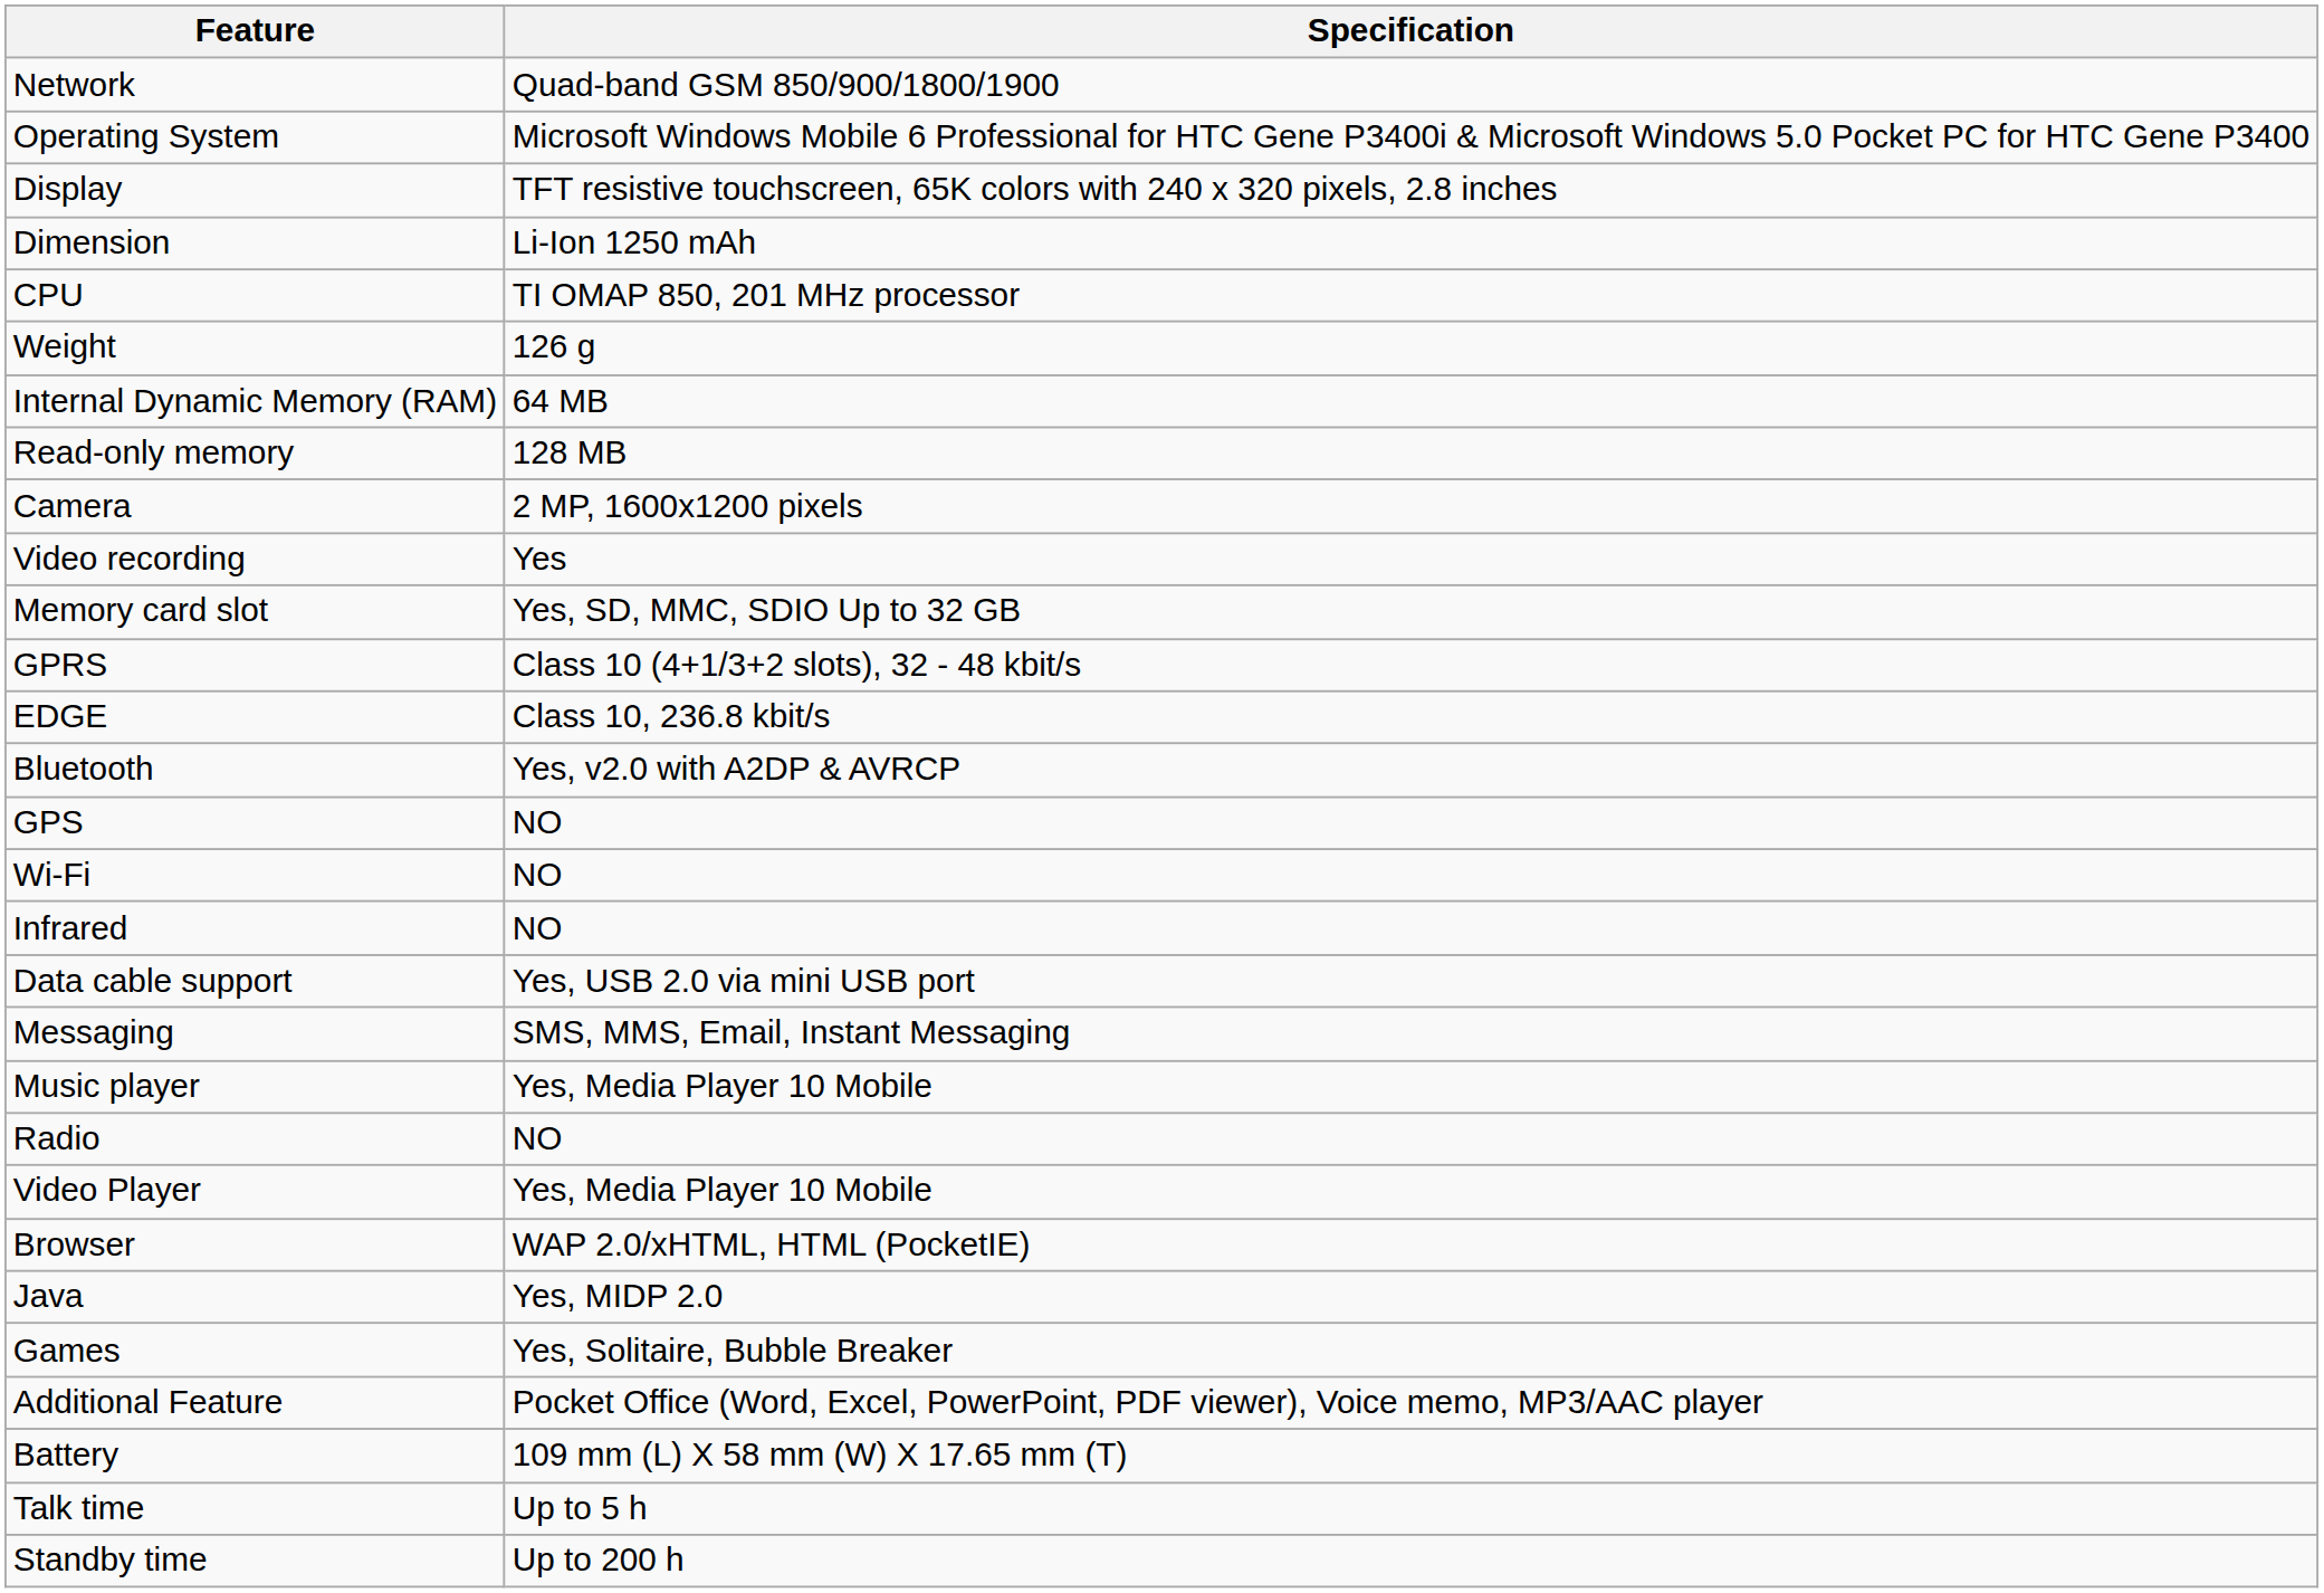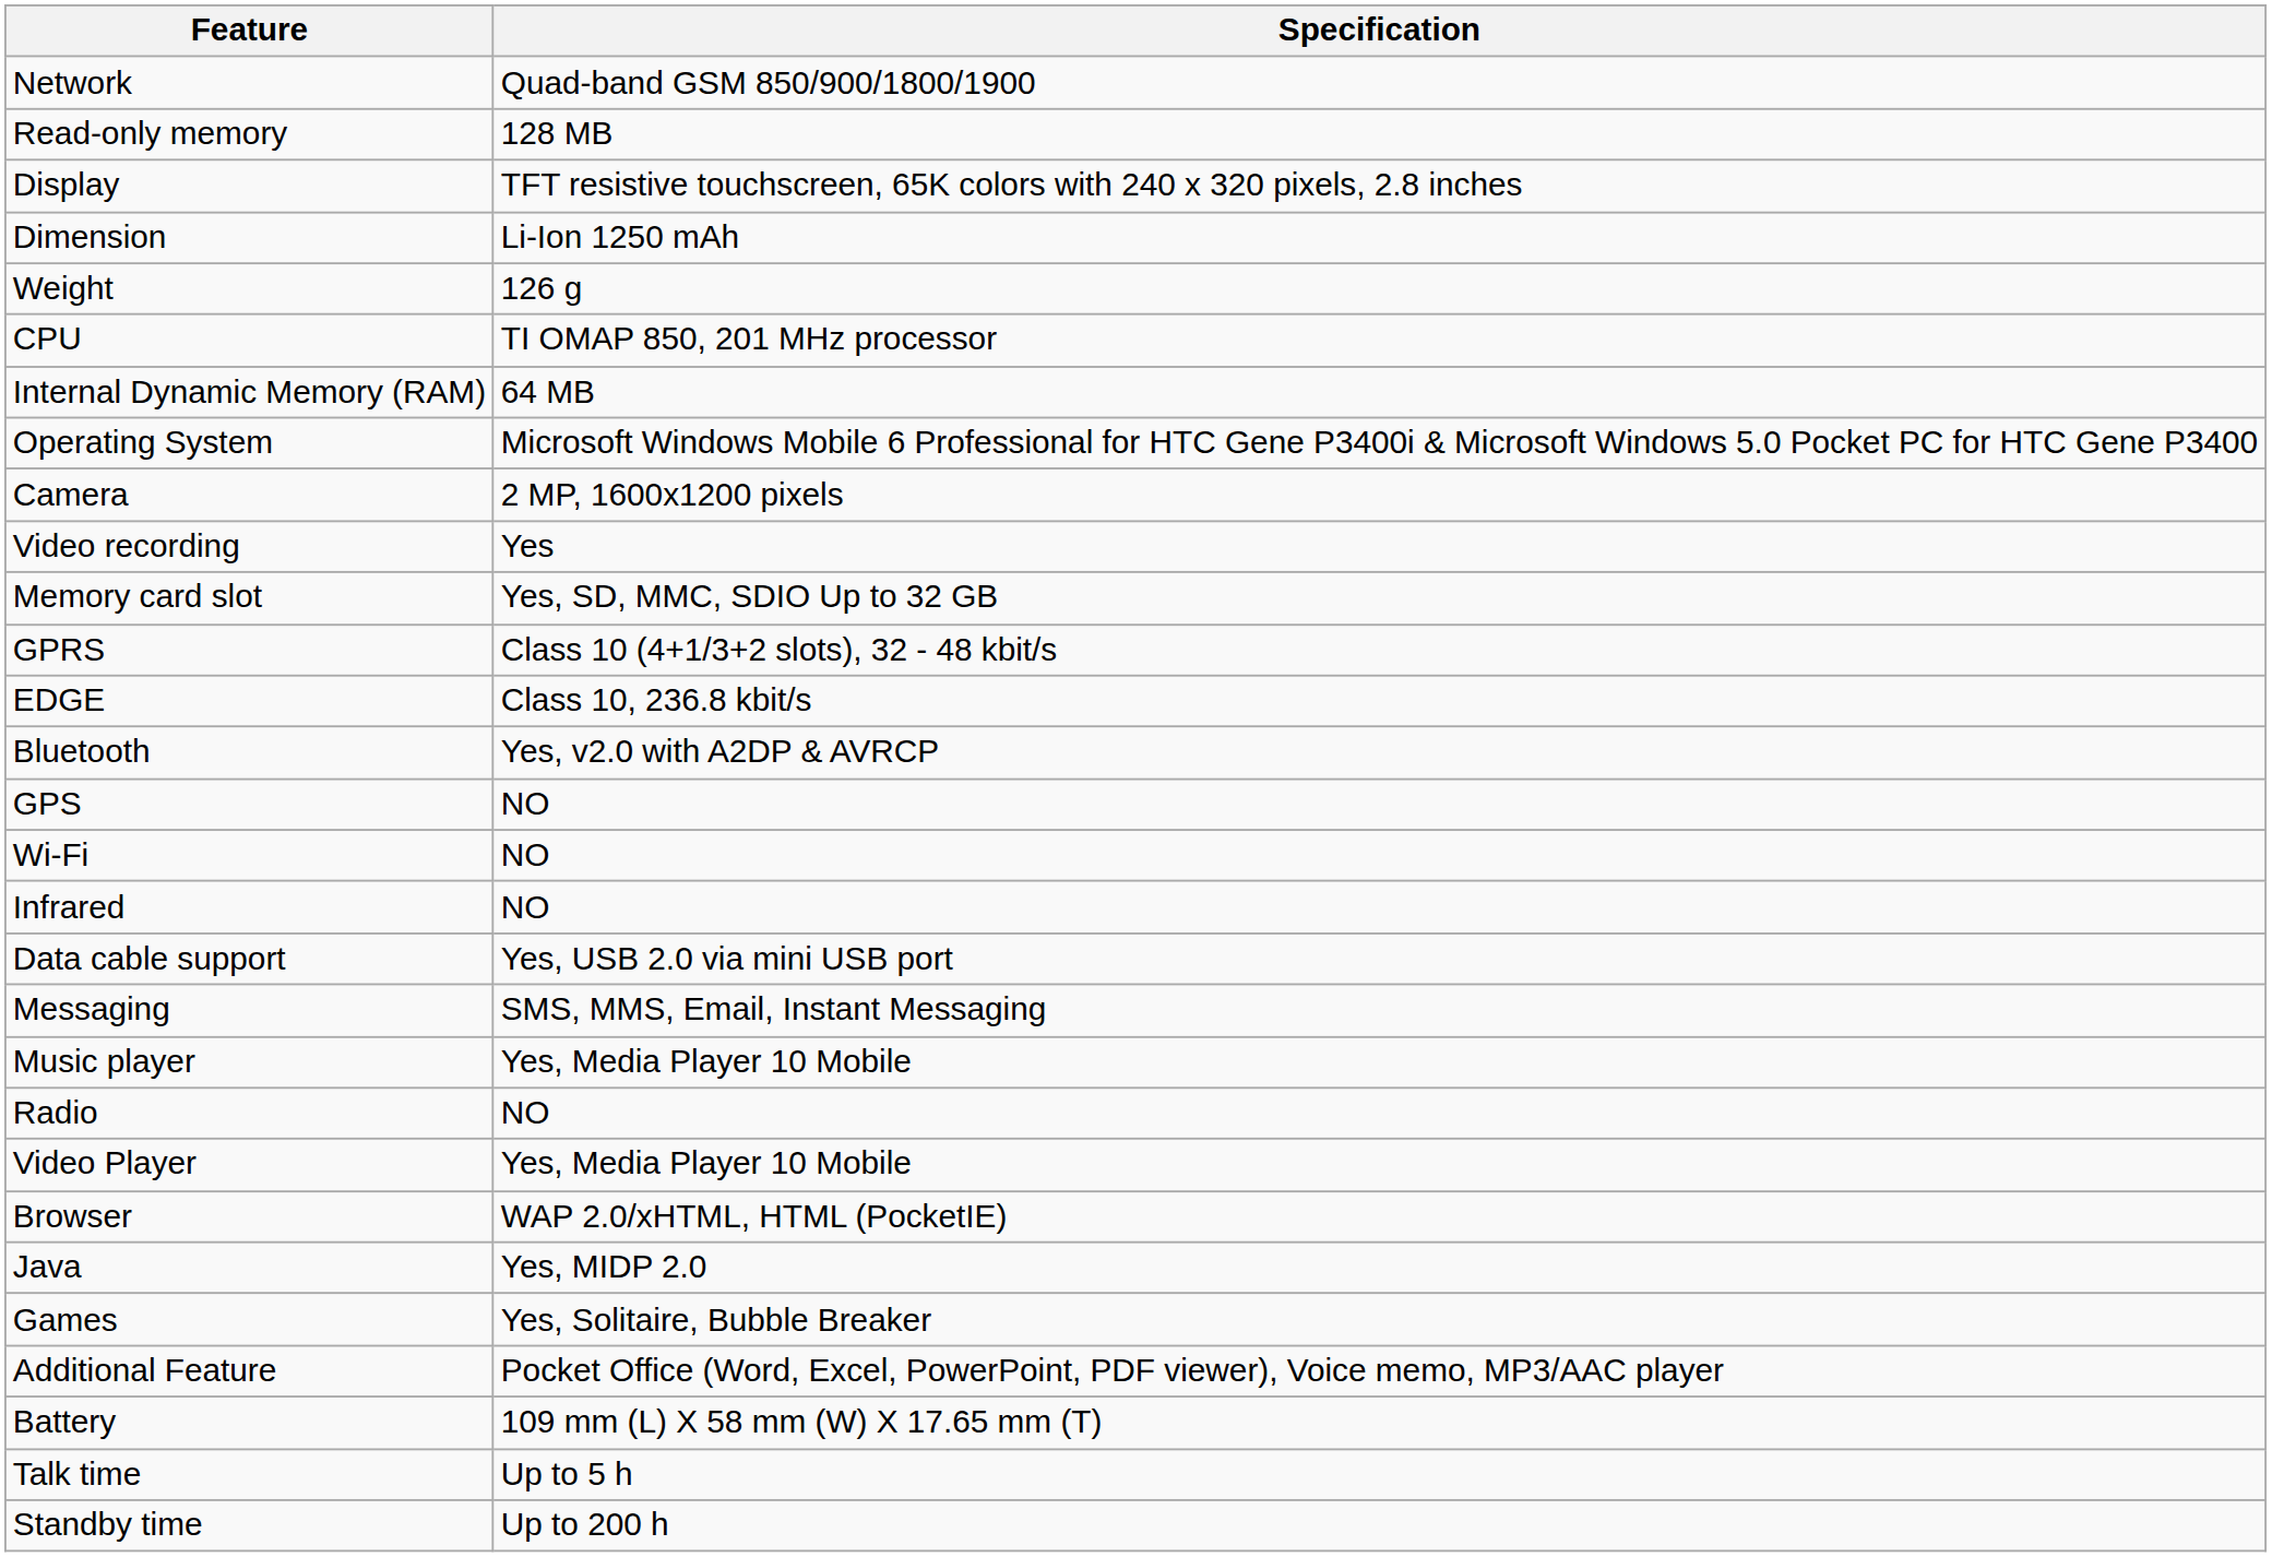rows swapped: Operating System <-> Read-only memory
rows swapped: Weight <-> CPU
